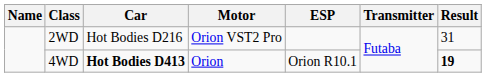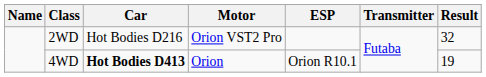2WD | Result: 31 -> 32
4WD | Result: bold -> normal
